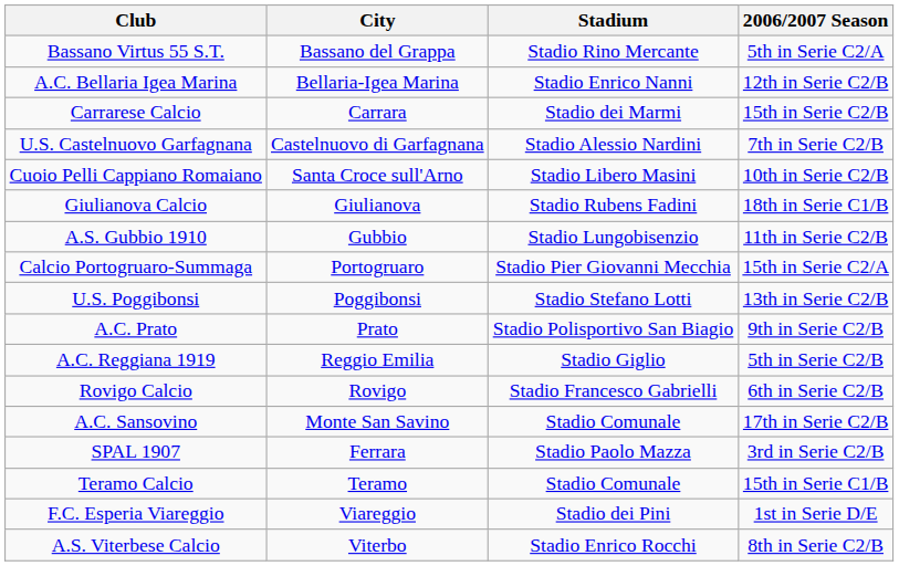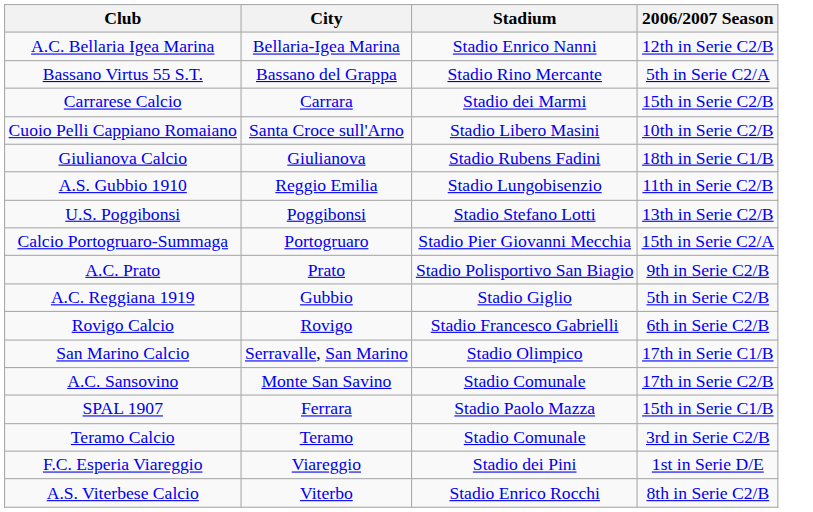rows swapped: Bassano Virtus 55 S.T. <-> A.C. Bellaria Igea Marina
- row: U.S. Castelnuovo Garfagnana | Castelnuovo di Garfagnana | Stadio Alessio Nardini | 7th in Serie C2/B
A.S. Gubbio 1910 | City: Gubbio -> Reggio Emilia
rows swapped: U.S. Poggibonsi <-> Calcio Portogruaro-Summaga
A.C. Reggiana 1919 | City: Reggio Emilia -> Gubbio
+ row: San Marino Calcio | Serravalle, San Marino | Stadio Olimpico | 17th in Serie C1/B
SPAL 1907 | 2006/2007 Season: 3rd in Serie C2/B -> 15th in Serie C1/B
Teramo Calcio | 2006/2007 Season: 15th in Serie C1/B -> 3rd in Serie C2/B
